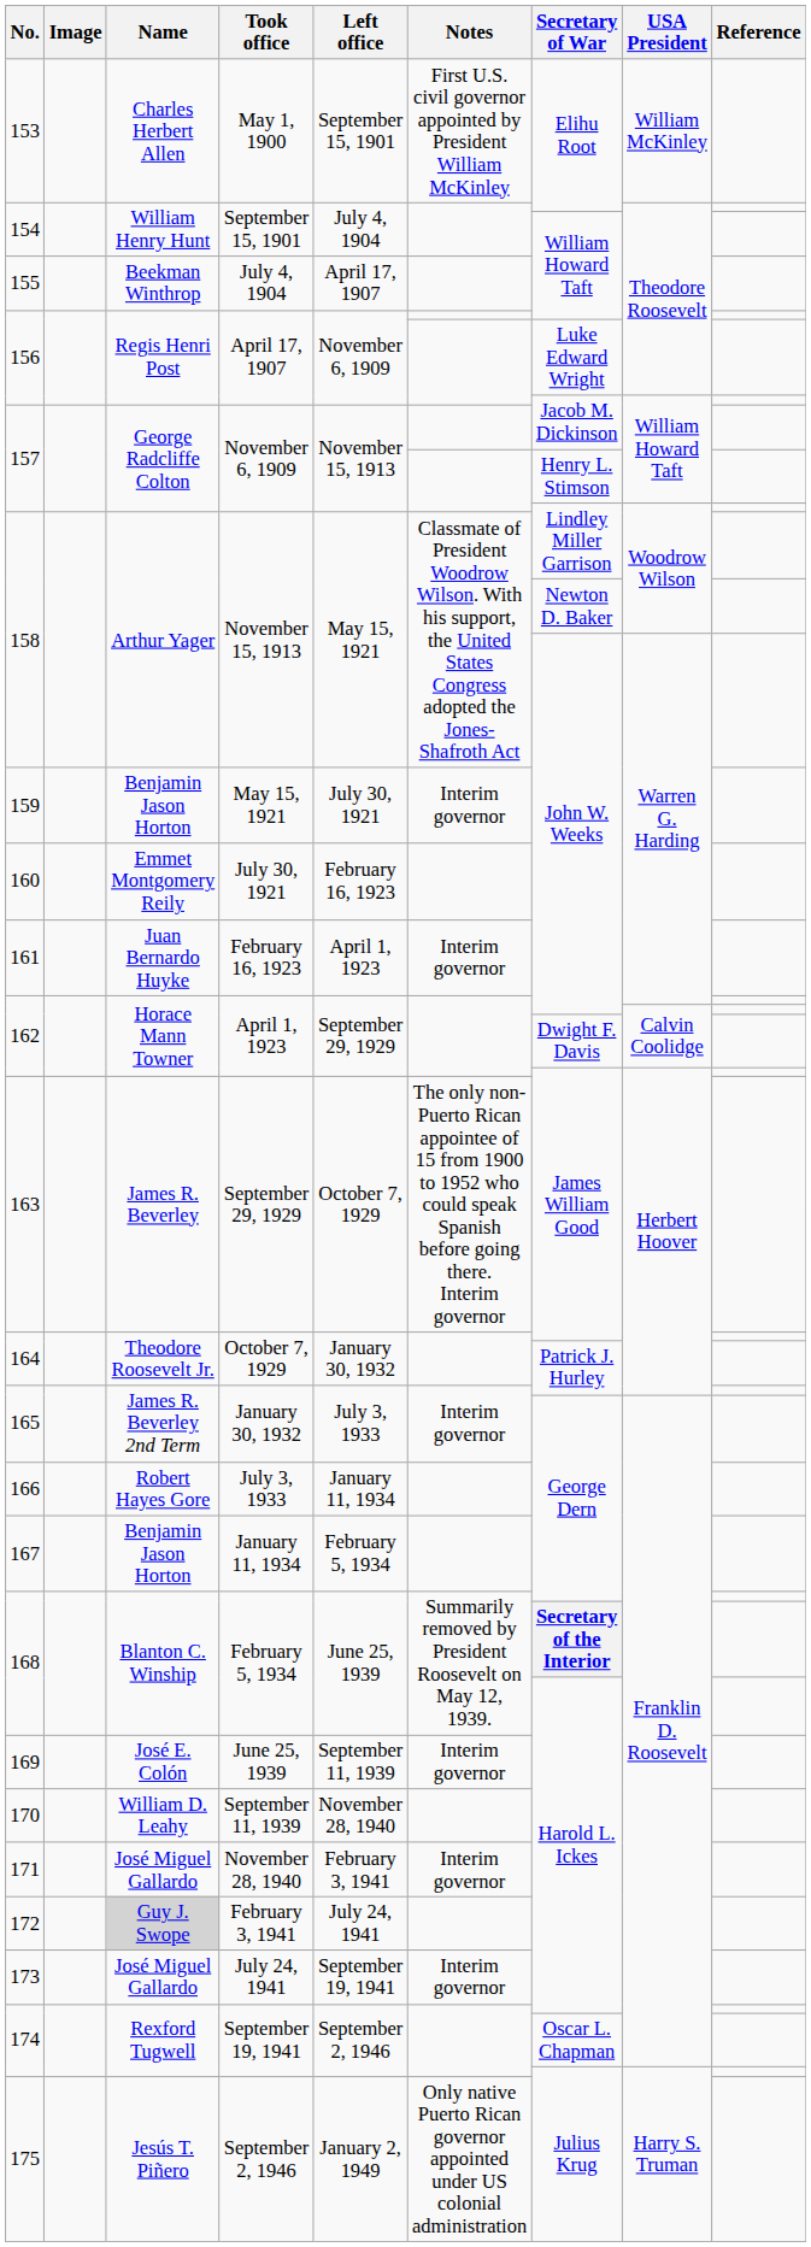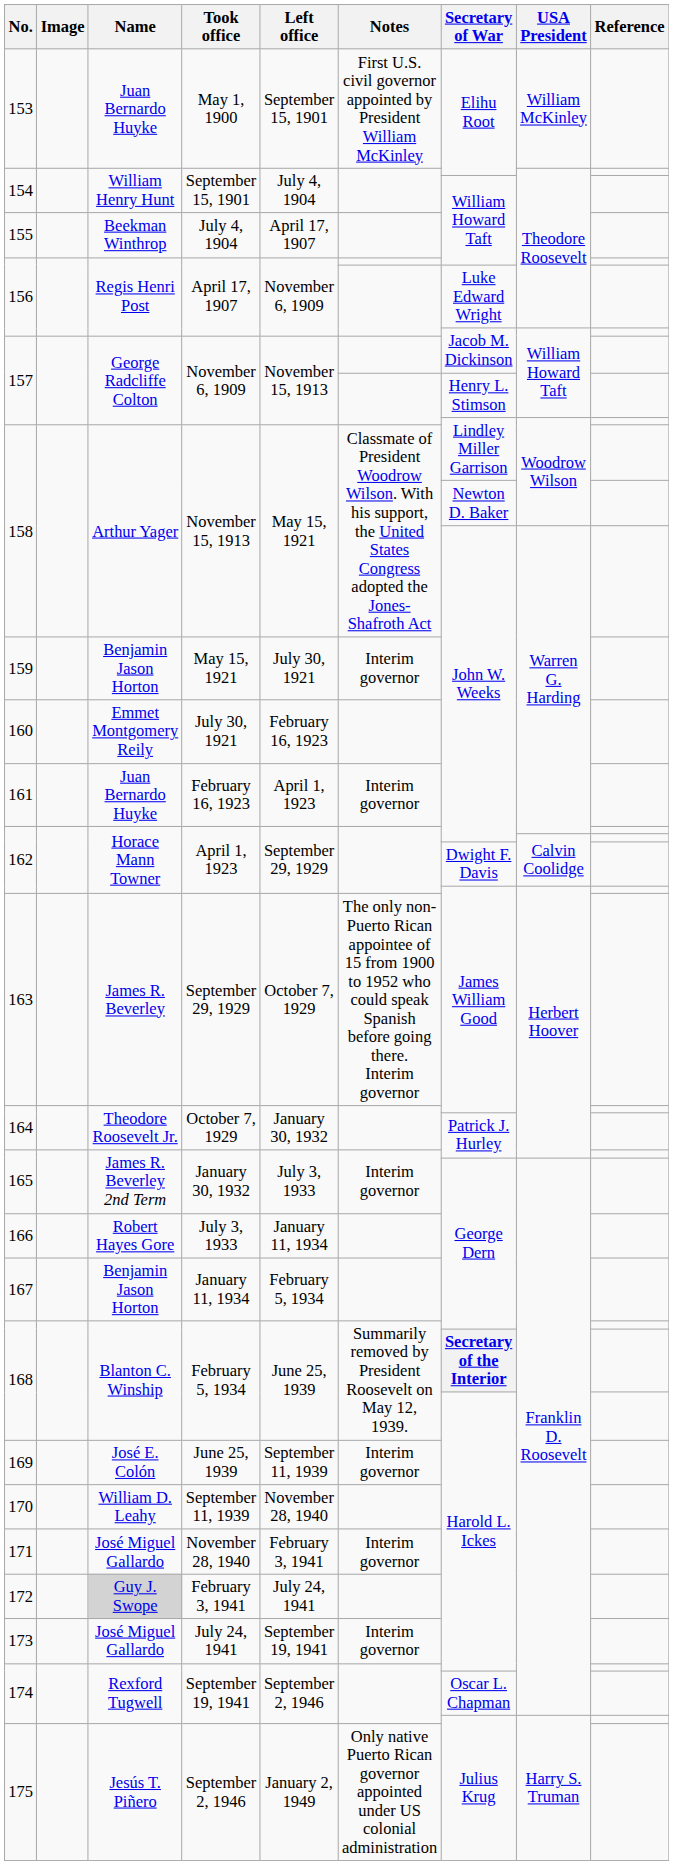153 | Name: Charles Herbert Allen -> Juan Bernardo Huyke
